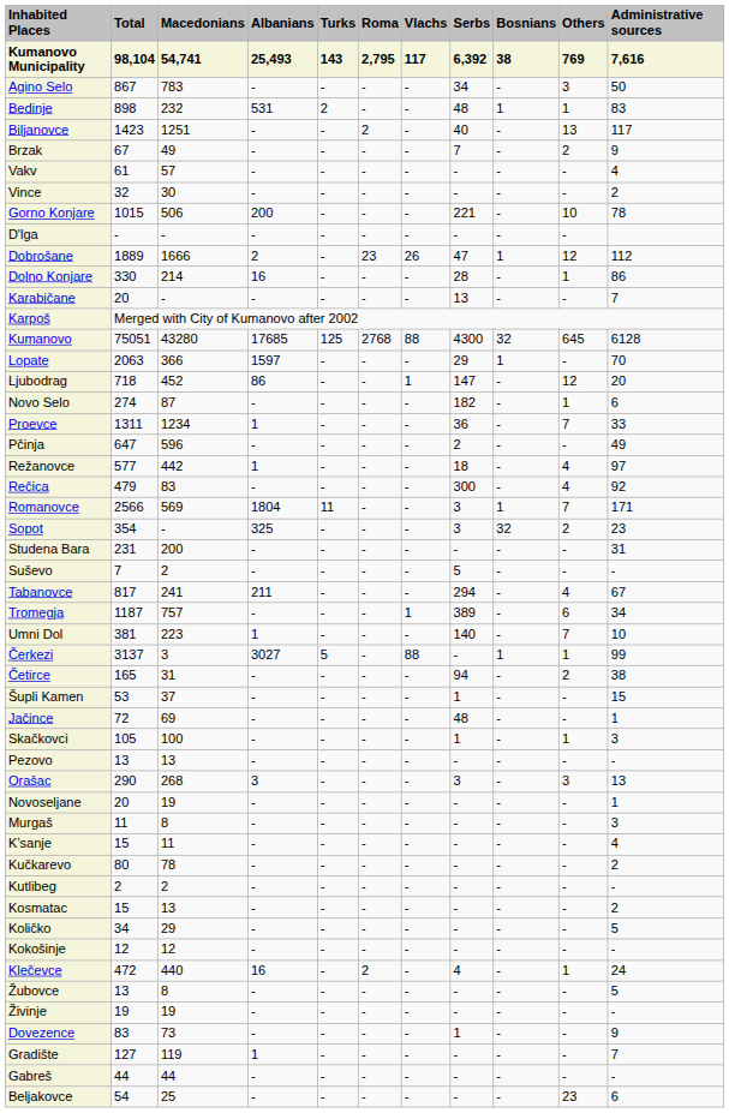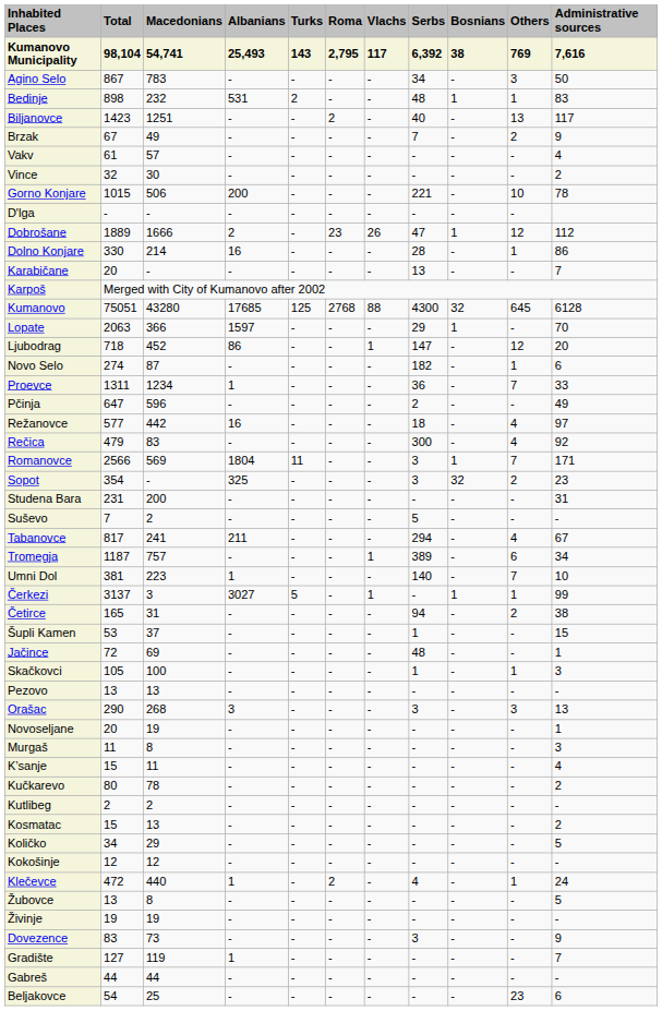Režanovce | Albanians: 1 -> 16
Čerkezi | Vlachs: 88 -> 1
Klečevce | Albanians: 16 -> 1
Dovezence | Serbs: 1 -> 3
